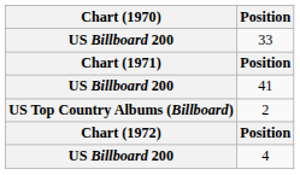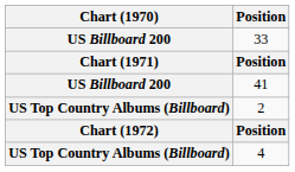4 | Chart (1970): US Billboard 200 -> US Top Country Albums (Billboard)
